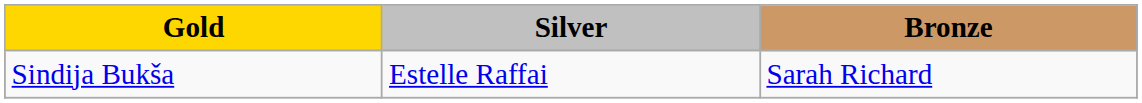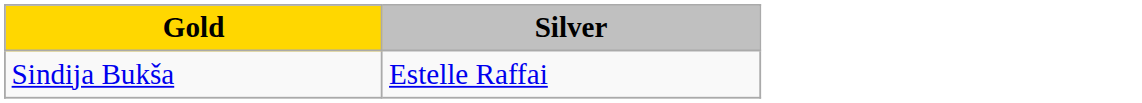- column: Bronze | Sarah Richard
